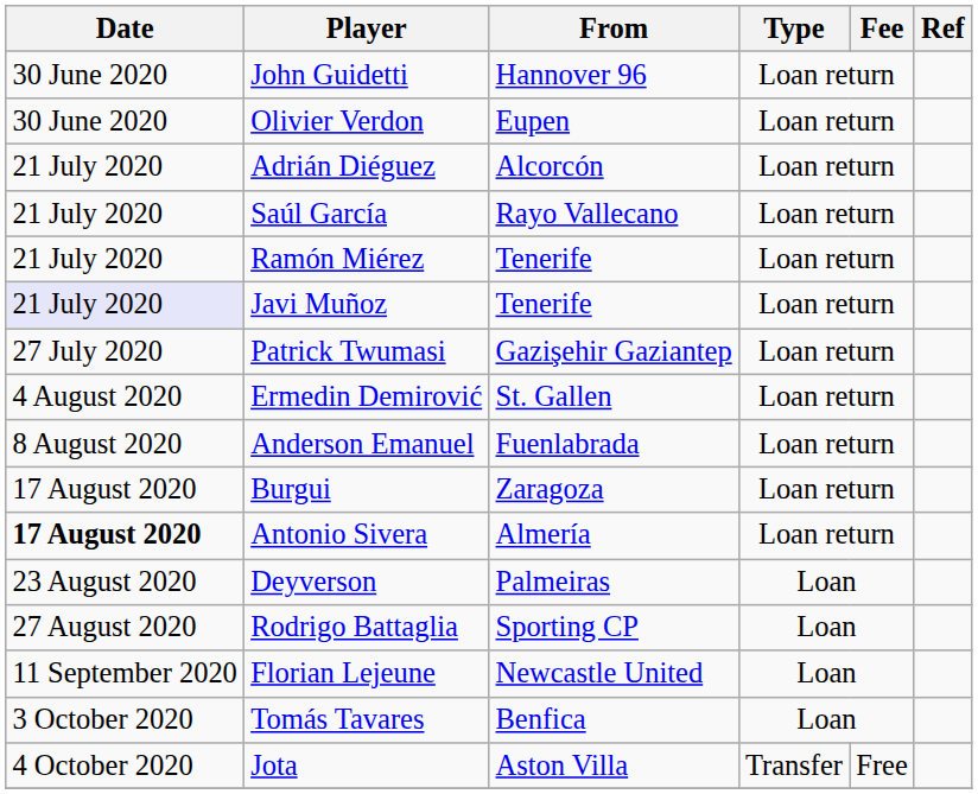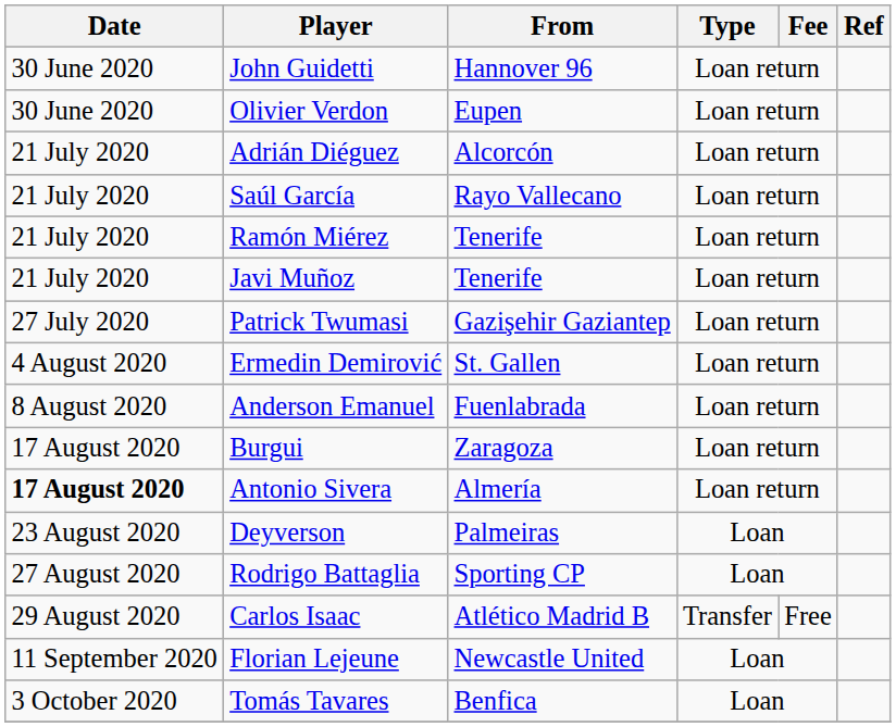Javi Muñoz | Date: lavender background -> no background
+ row: 29 August 2020 | Carlos Isaac | Atlético Madrid B | Transfer | Free
- row: 4 October 2020 | Jota | Aston Villa | Transfer | Free
